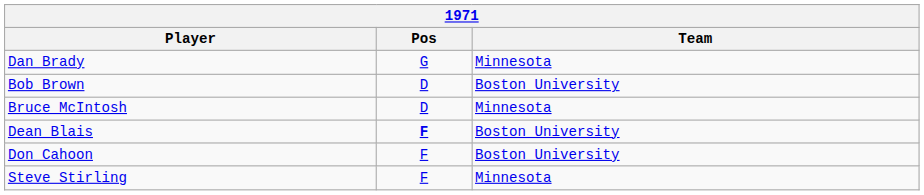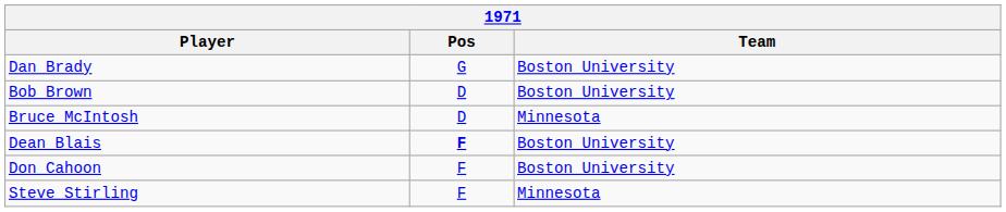Dan Brady | Team: Minnesota -> Boston University
